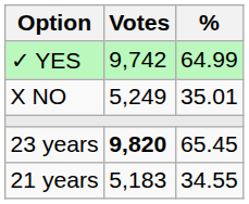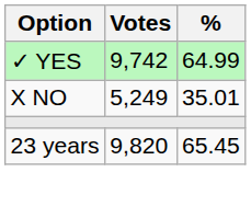23 years | Votes: bold -> normal
- row: 21 years | 5,183 | 34.55
